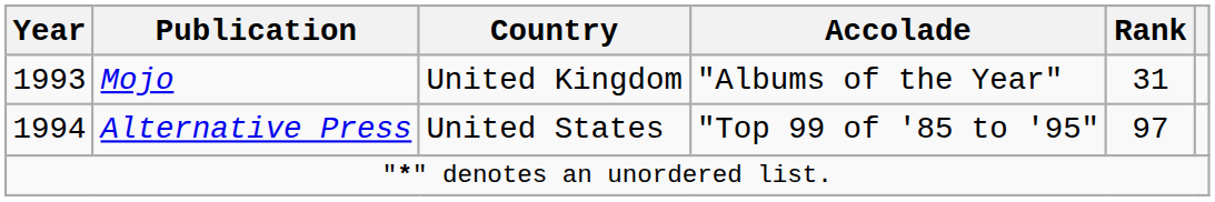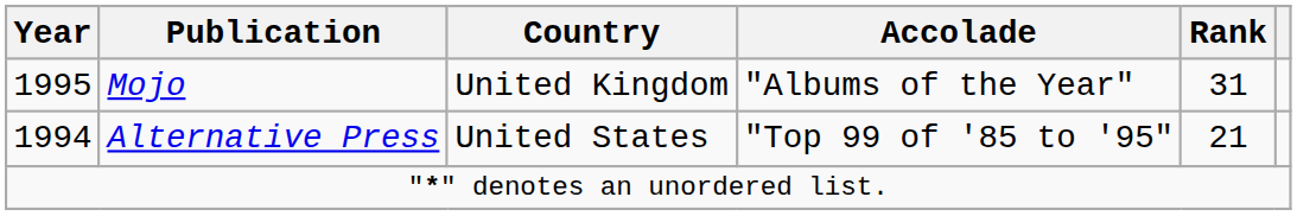Mojo | Year: 1993 -> 1995
Alternative Press | Rank: 97 -> 21
